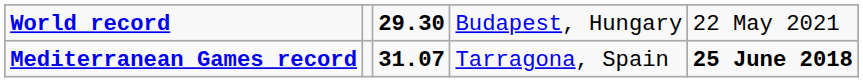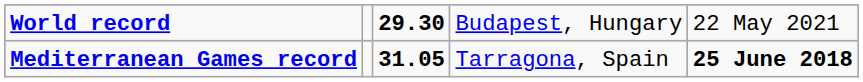Mediterranean Games record | column 3: 31.07 -> 31.05
